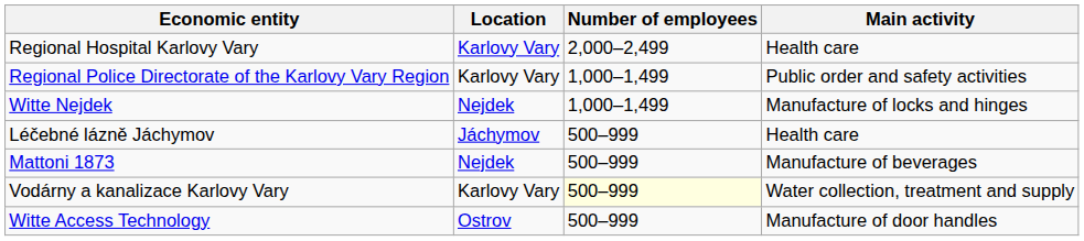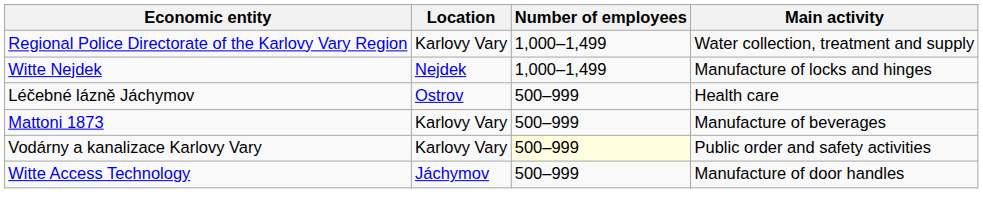- row: Regional Hospital Karlovy Vary | Karlovy Vary | 2,000–2,499 | Health care
Regional Police Directorate of the Karlovy Vary Region | Main activity: Public order and safety activities -> Water collection, treatment and supply
Léčebné lázně Jáchymov | Location: Jáchymov -> Ostrov
Mattoni 1873 | Location: Nejdek -> Karlovy Vary
Vodárny a kanalizace Karlovy Vary | Main activity: Water collection, treatment and supply -> Public order and safety activities
Witte Access Technology | Location: Ostrov -> Jáchymov
